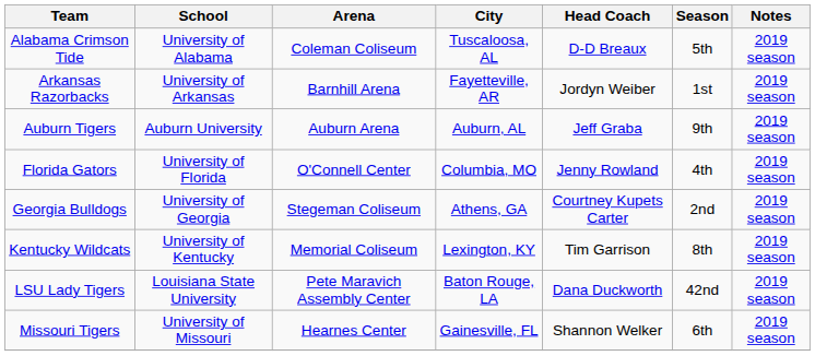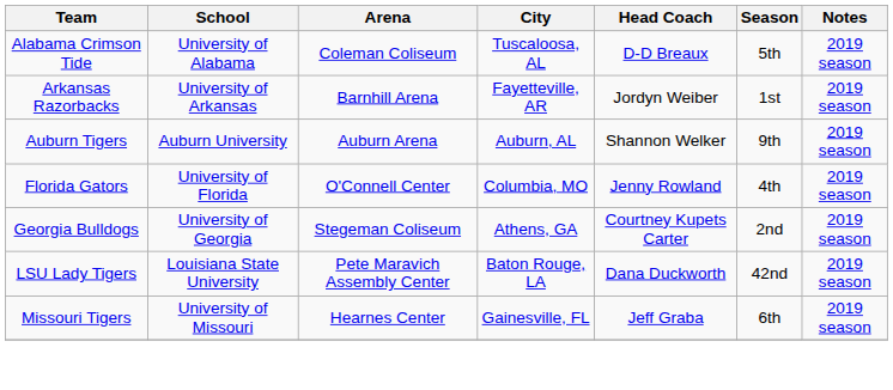Auburn Tigers | Head Coach: Jeff Graba -> Shannon Welker
- row: Kentucky Wildcats | University of Kentucky | Memorial Coliseum | Lexington, KY | Tim Garrison | 8th | 2019 season
Missouri Tigers | Head Coach: Shannon Welker -> Jeff Graba
